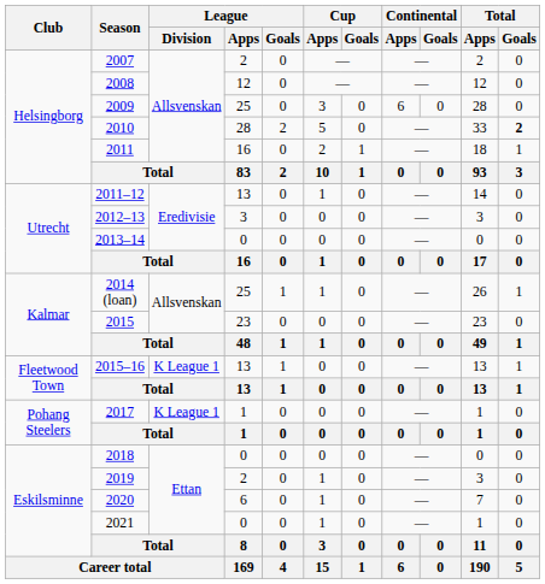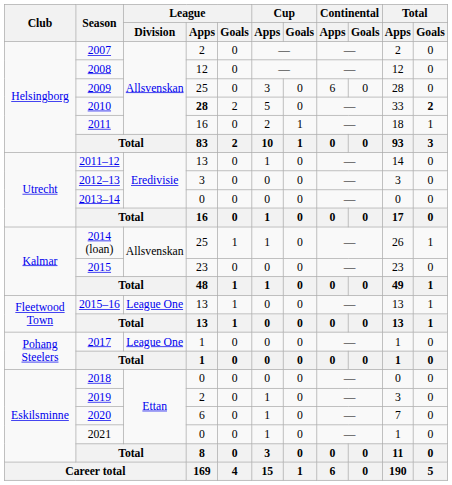2010 | League / Apps: normal -> bold
2015–16 | League / Division: K League 1 -> League One
2017 | League / Division: K League 1 -> League One
